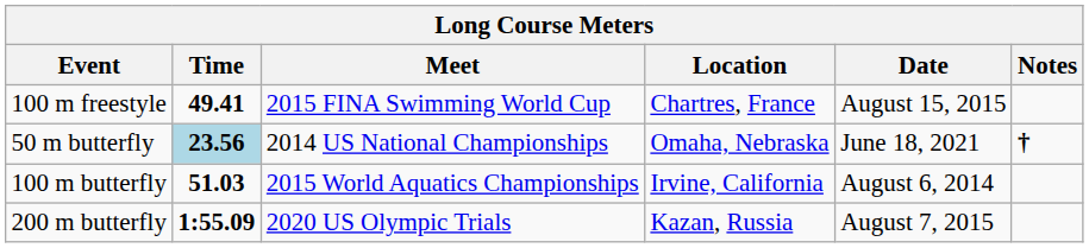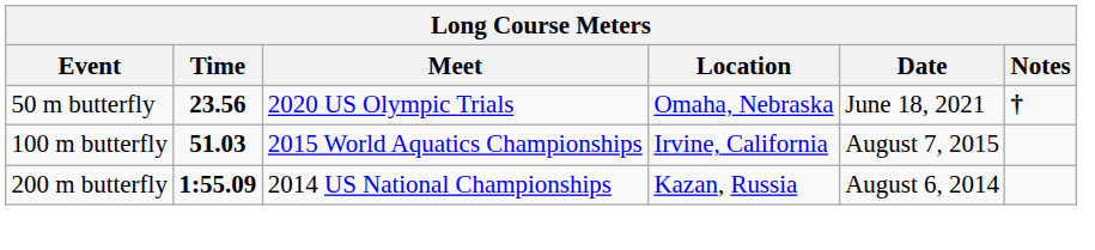- row: 100 m freestyle | 49.41 | 2015 FINA Swimming World Cup | Chartres, France | August 15, 2015
50 m butterfly | Time: lightblue background -> no background
50 m butterfly | Meet: 2014 US National Championships -> 2020 US Olympic Trials
100 m butterfly | Date: August 6, 2014 -> August 7, 2015
200 m butterfly | Meet: 2020 US Olympic Trials -> 2014 US National Championships
200 m butterfly | Date: August 7, 2015 -> August 6, 2014
